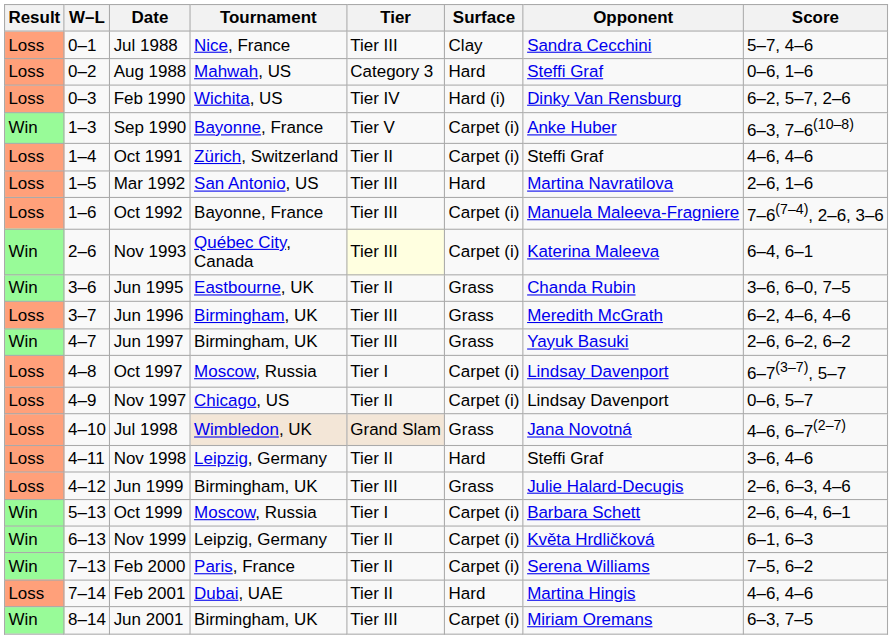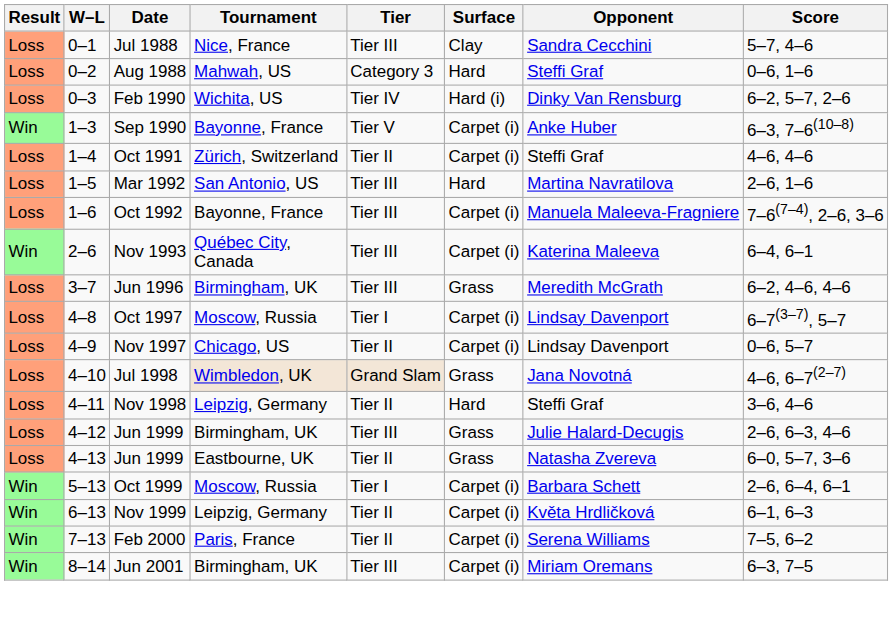Nov 1993 | Tier: lightyellow background -> no background
- row: Win | 3–6 | Jun 1995 | Eastbourne, UK | Tier II | Grass | Chanda Rubin | 3–6, 6–0, 7–5
- row: Win | 4–7 | Jun 1997 | Birmingham, UK | Tier III | Grass | Yayuk Basuki | 2–6, 6–2, 6–2
+ row: Loss | 4–13 | Jun 1999 | Eastbourne, UK | Tier II | Grass | Natasha Zvereva | 6–0, 5–7, 3–6
- row: Loss | 7–14 | Feb 2001 | Dubai, UAE | Tier II | Hard | Martina Hingis | 4–6, 4–6
